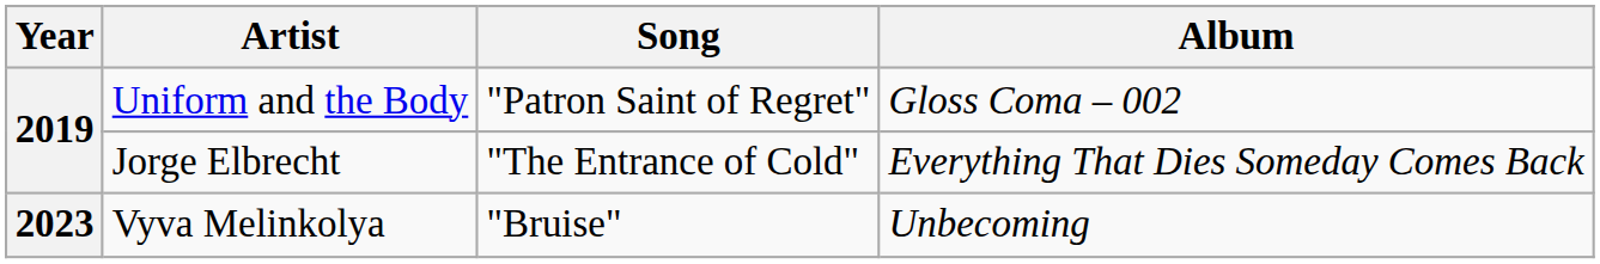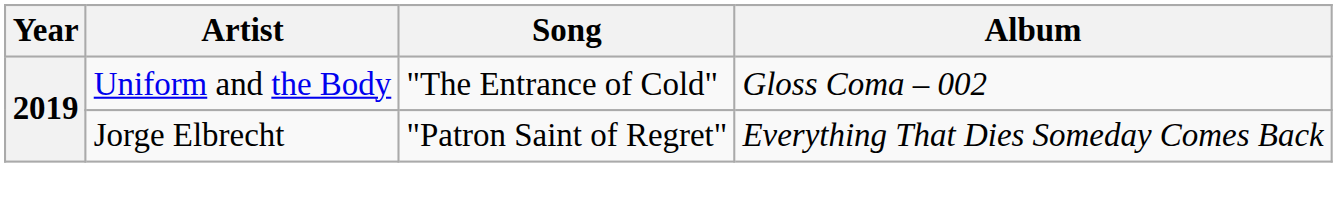Uniform and the Body | Song: "Patron Saint of Regret" -> "The Entrance of Cold"
Jorge Elbrecht | Song: "The Entrance of Cold" -> "Patron Saint of Regret"
- row: 2023 | Vyva Melinkolya | "Bruise" | Unbecoming
